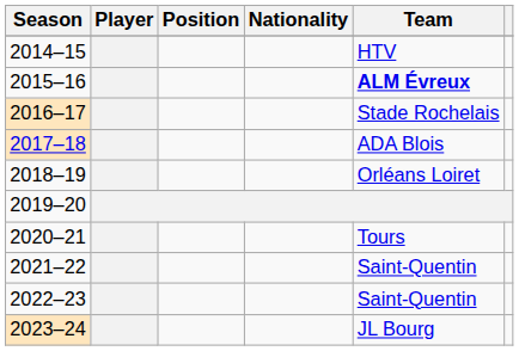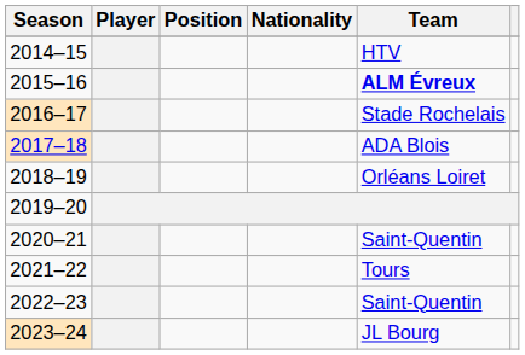2020–21 | Team: Tours -> Saint-Quentin
2021–22 | Team: Saint-Quentin -> Tours
